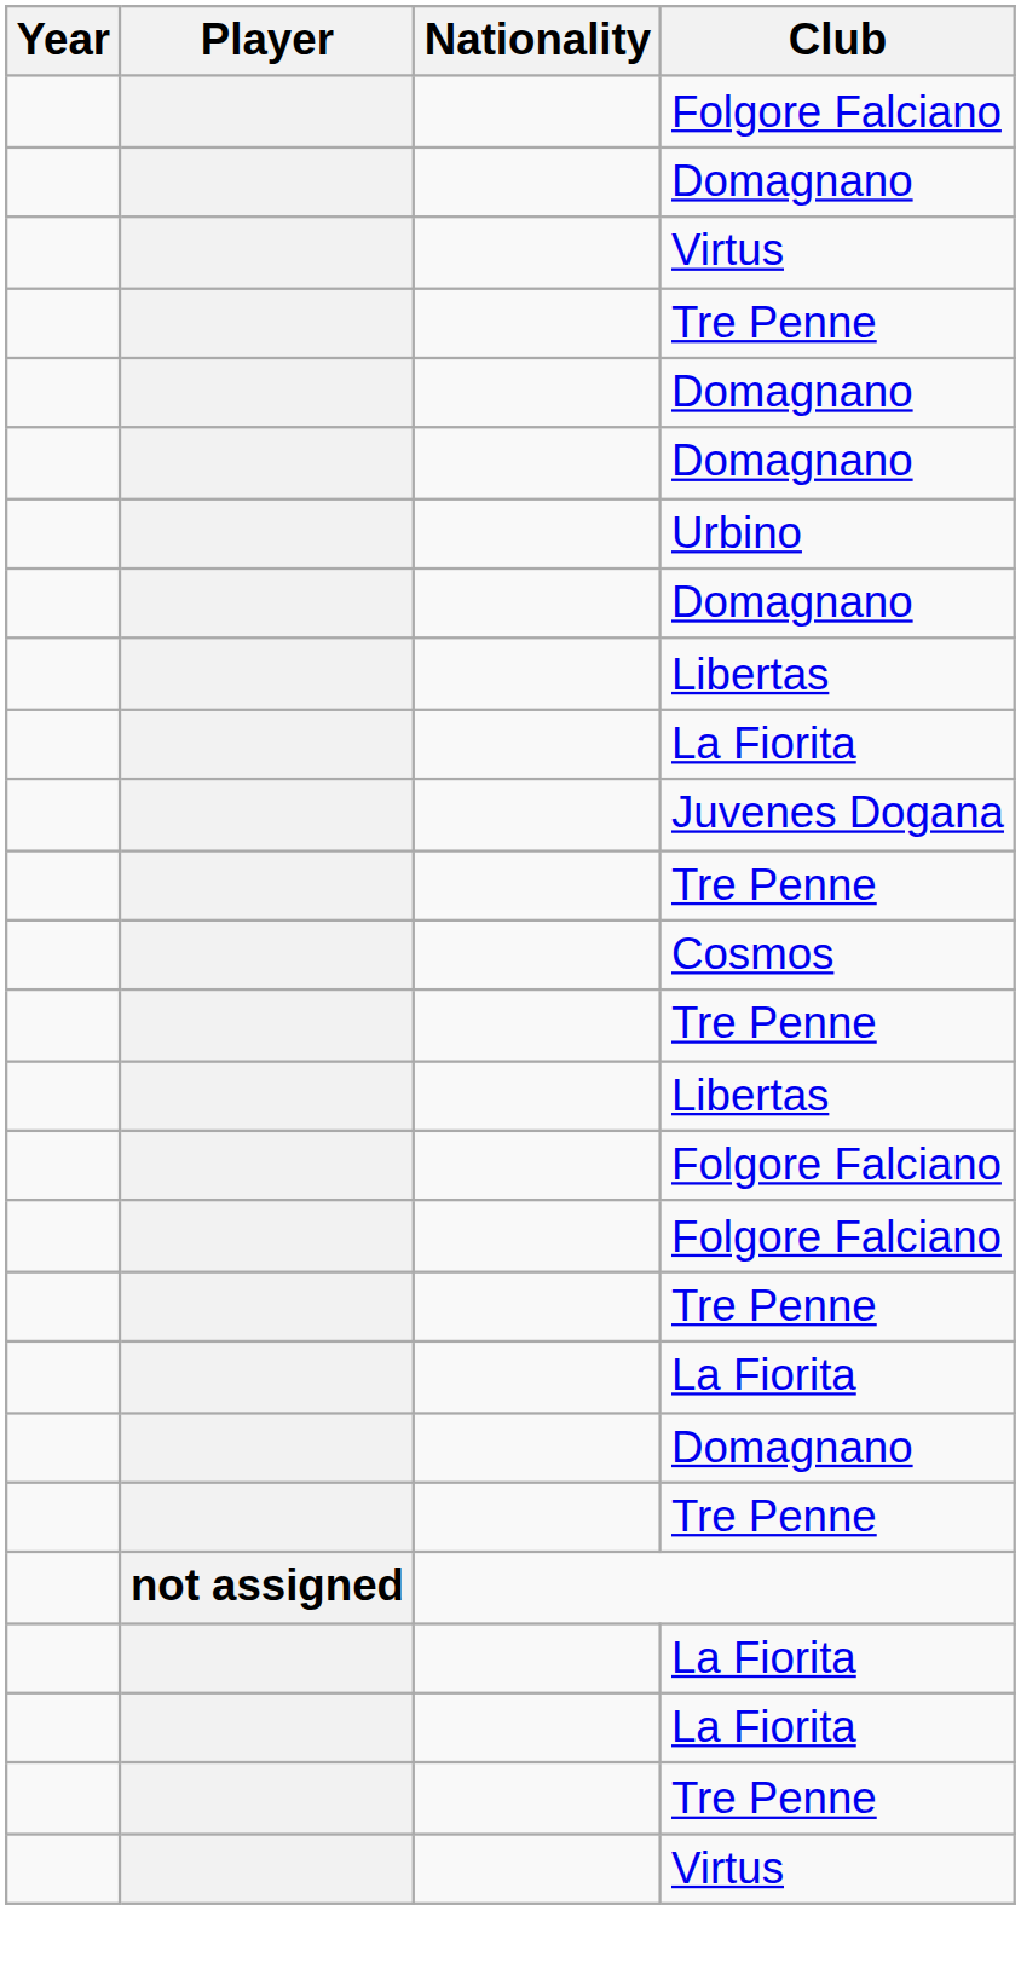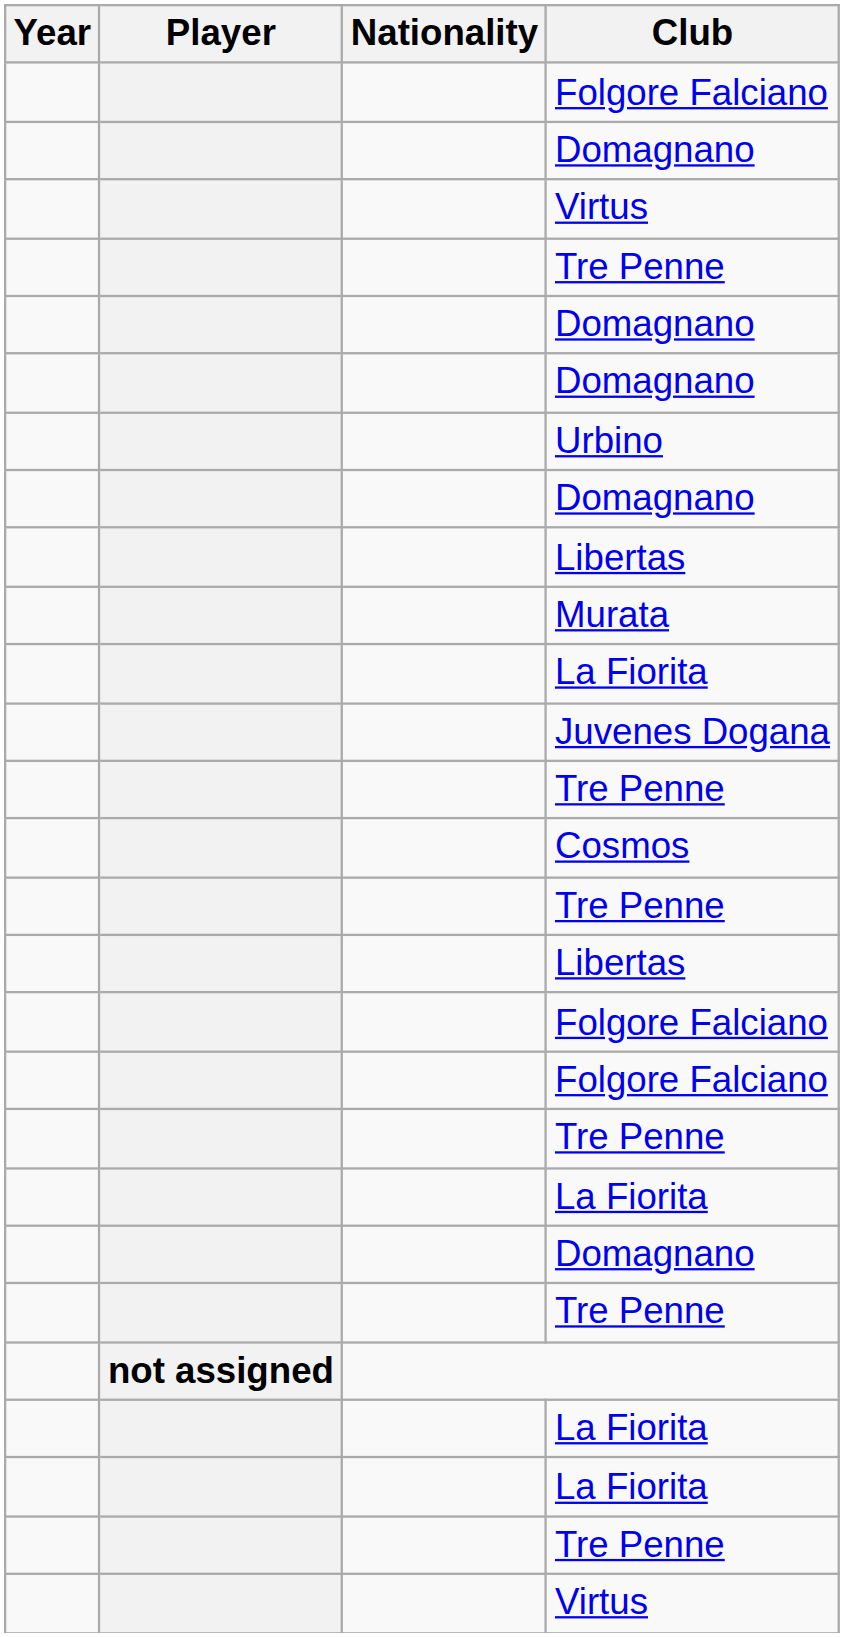+ row: Murata
